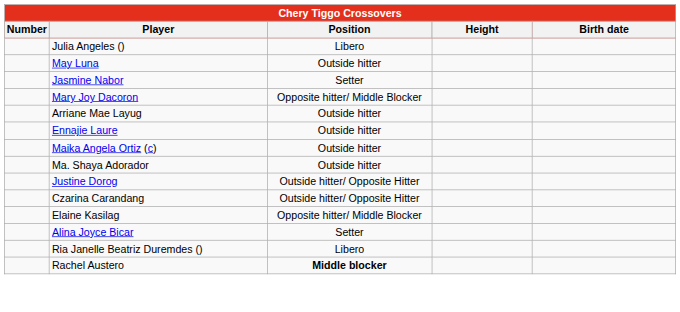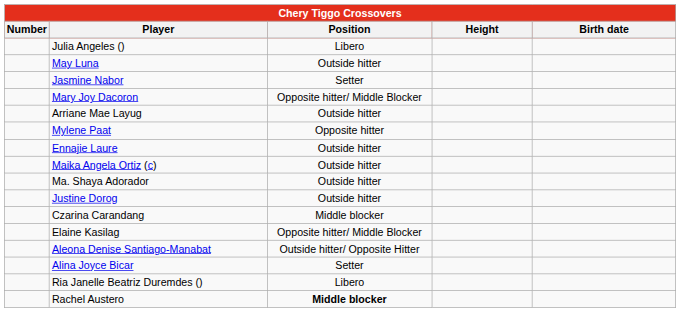+ row: Mylene Paat | Opposite hitter
Justine Dorog | Position: Outside hitter/ Opposite Hitter -> Outside hitter
Czarina Carandang | Position: Outside hitter/ Opposite Hitter -> Middle blocker
+ row: Aleona Denise Santiago-Manabat | Outside hitter/ Opposite Hitter
